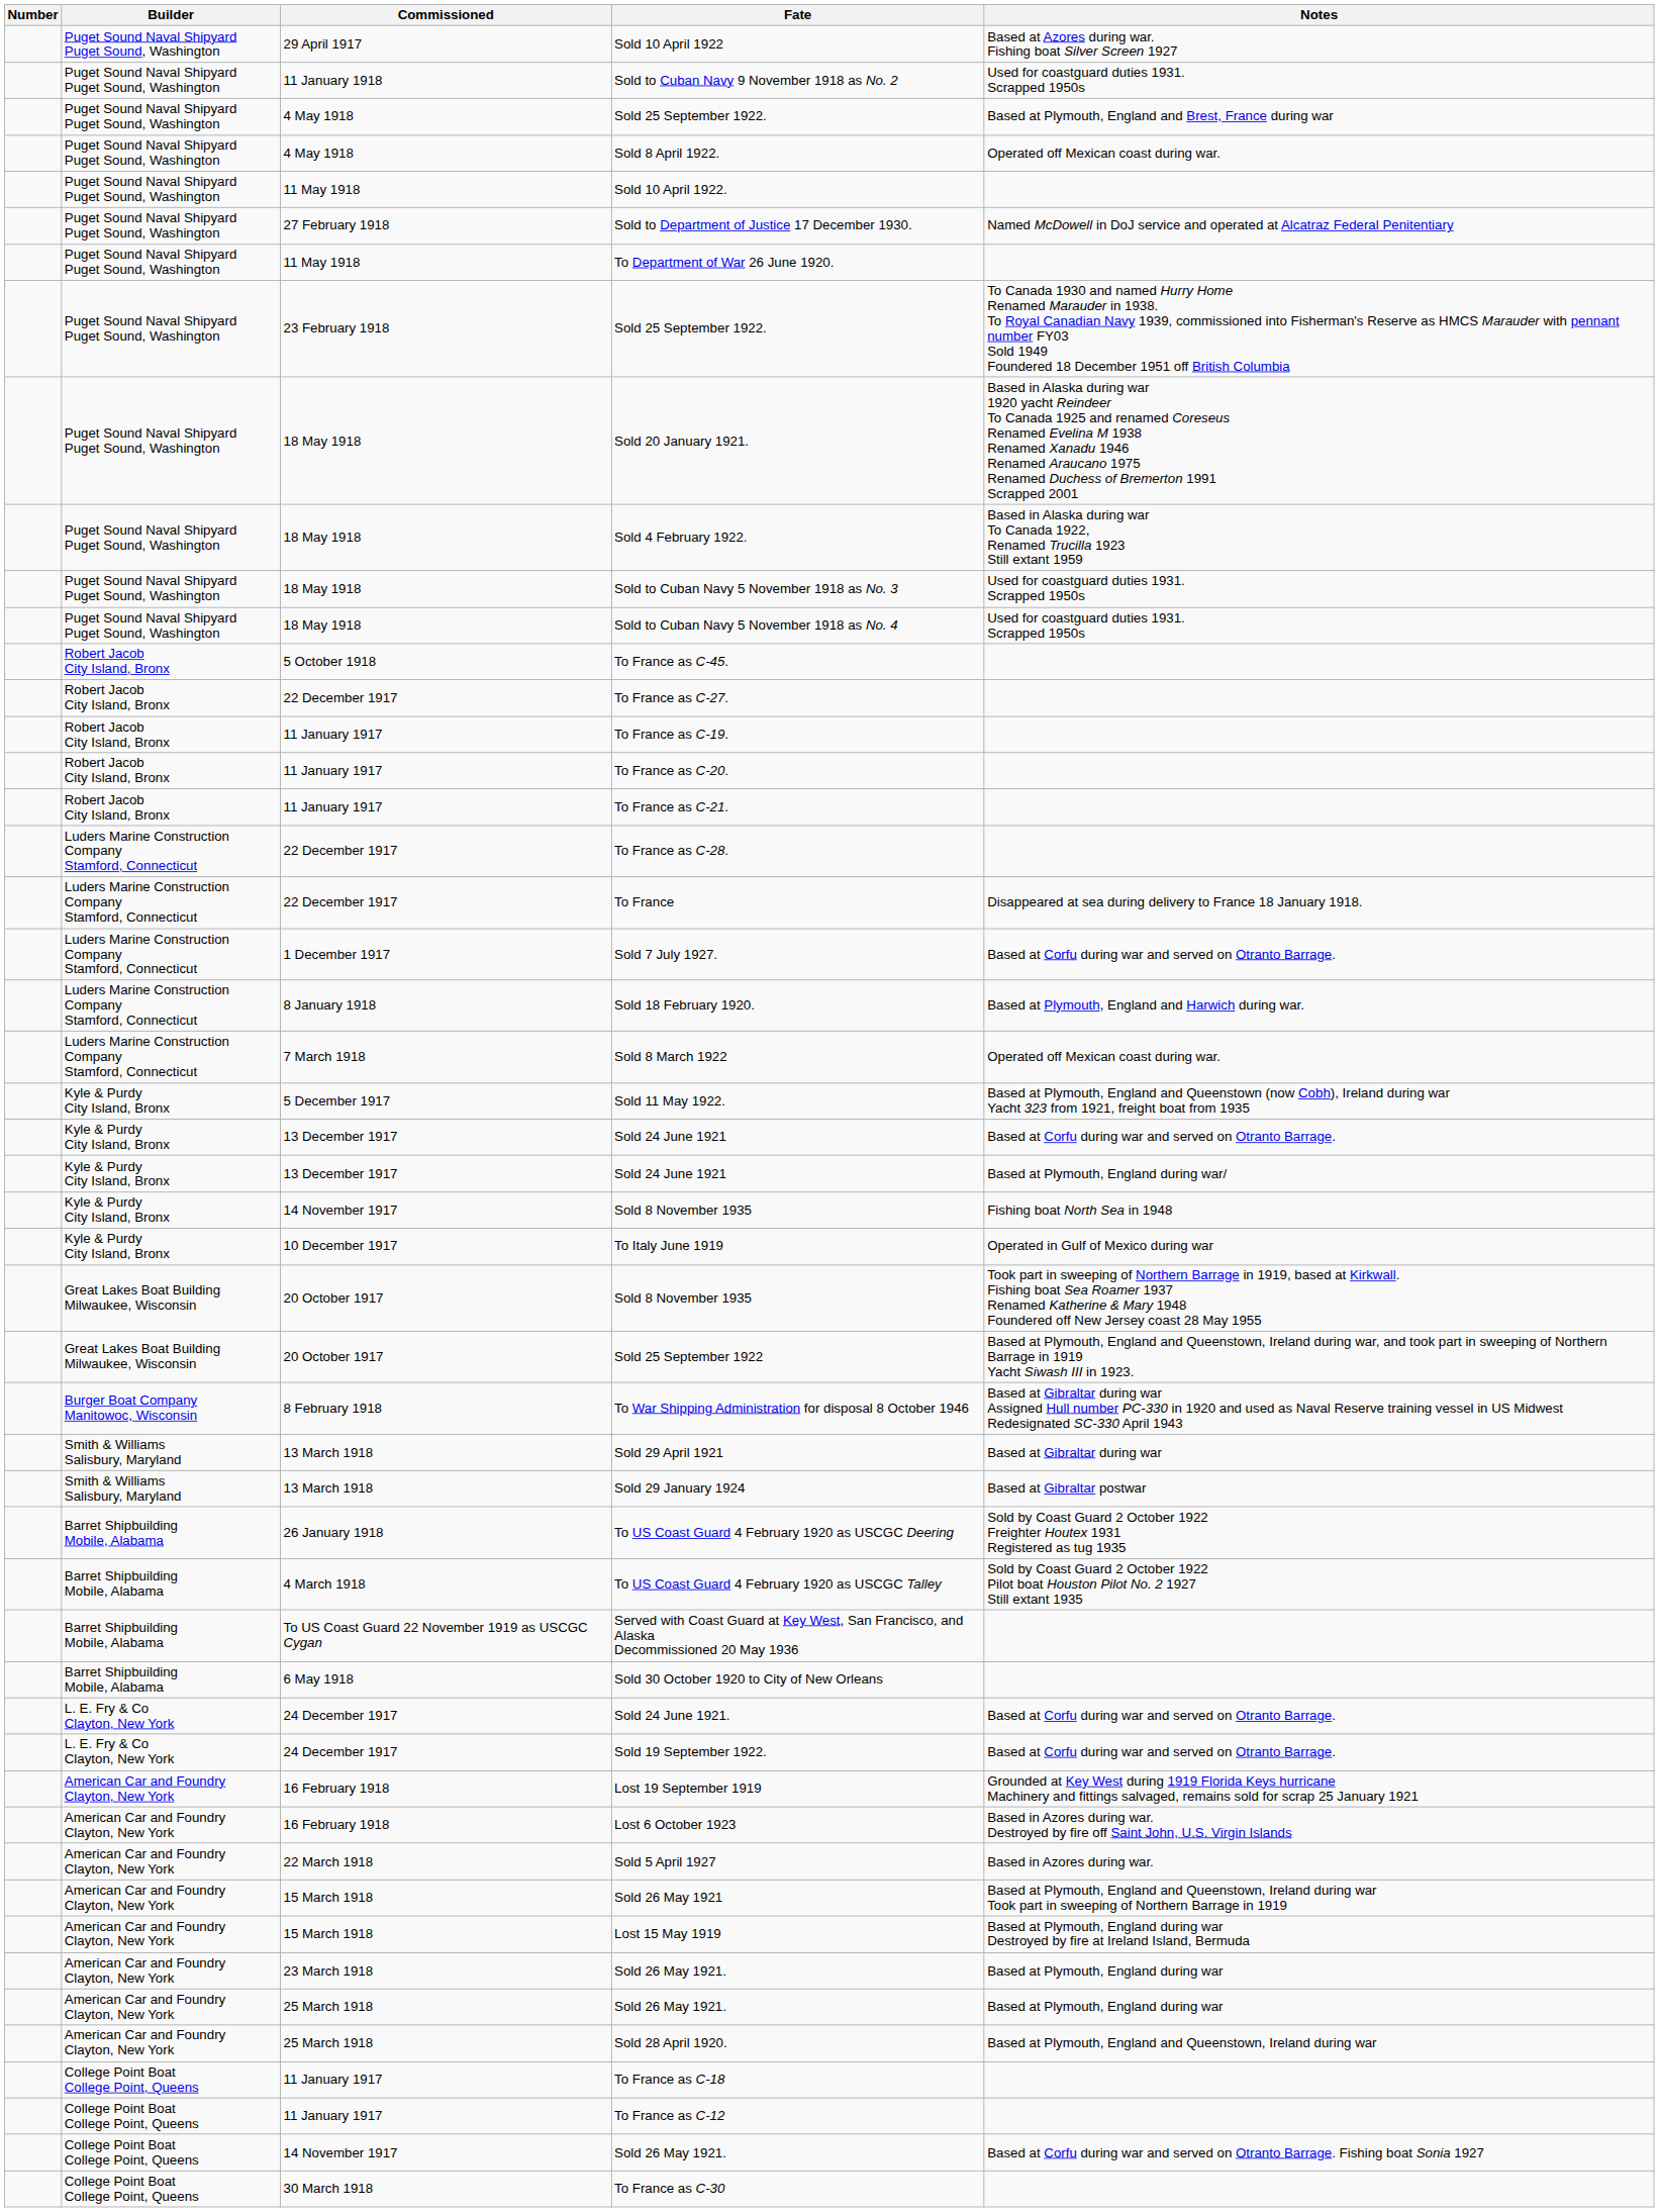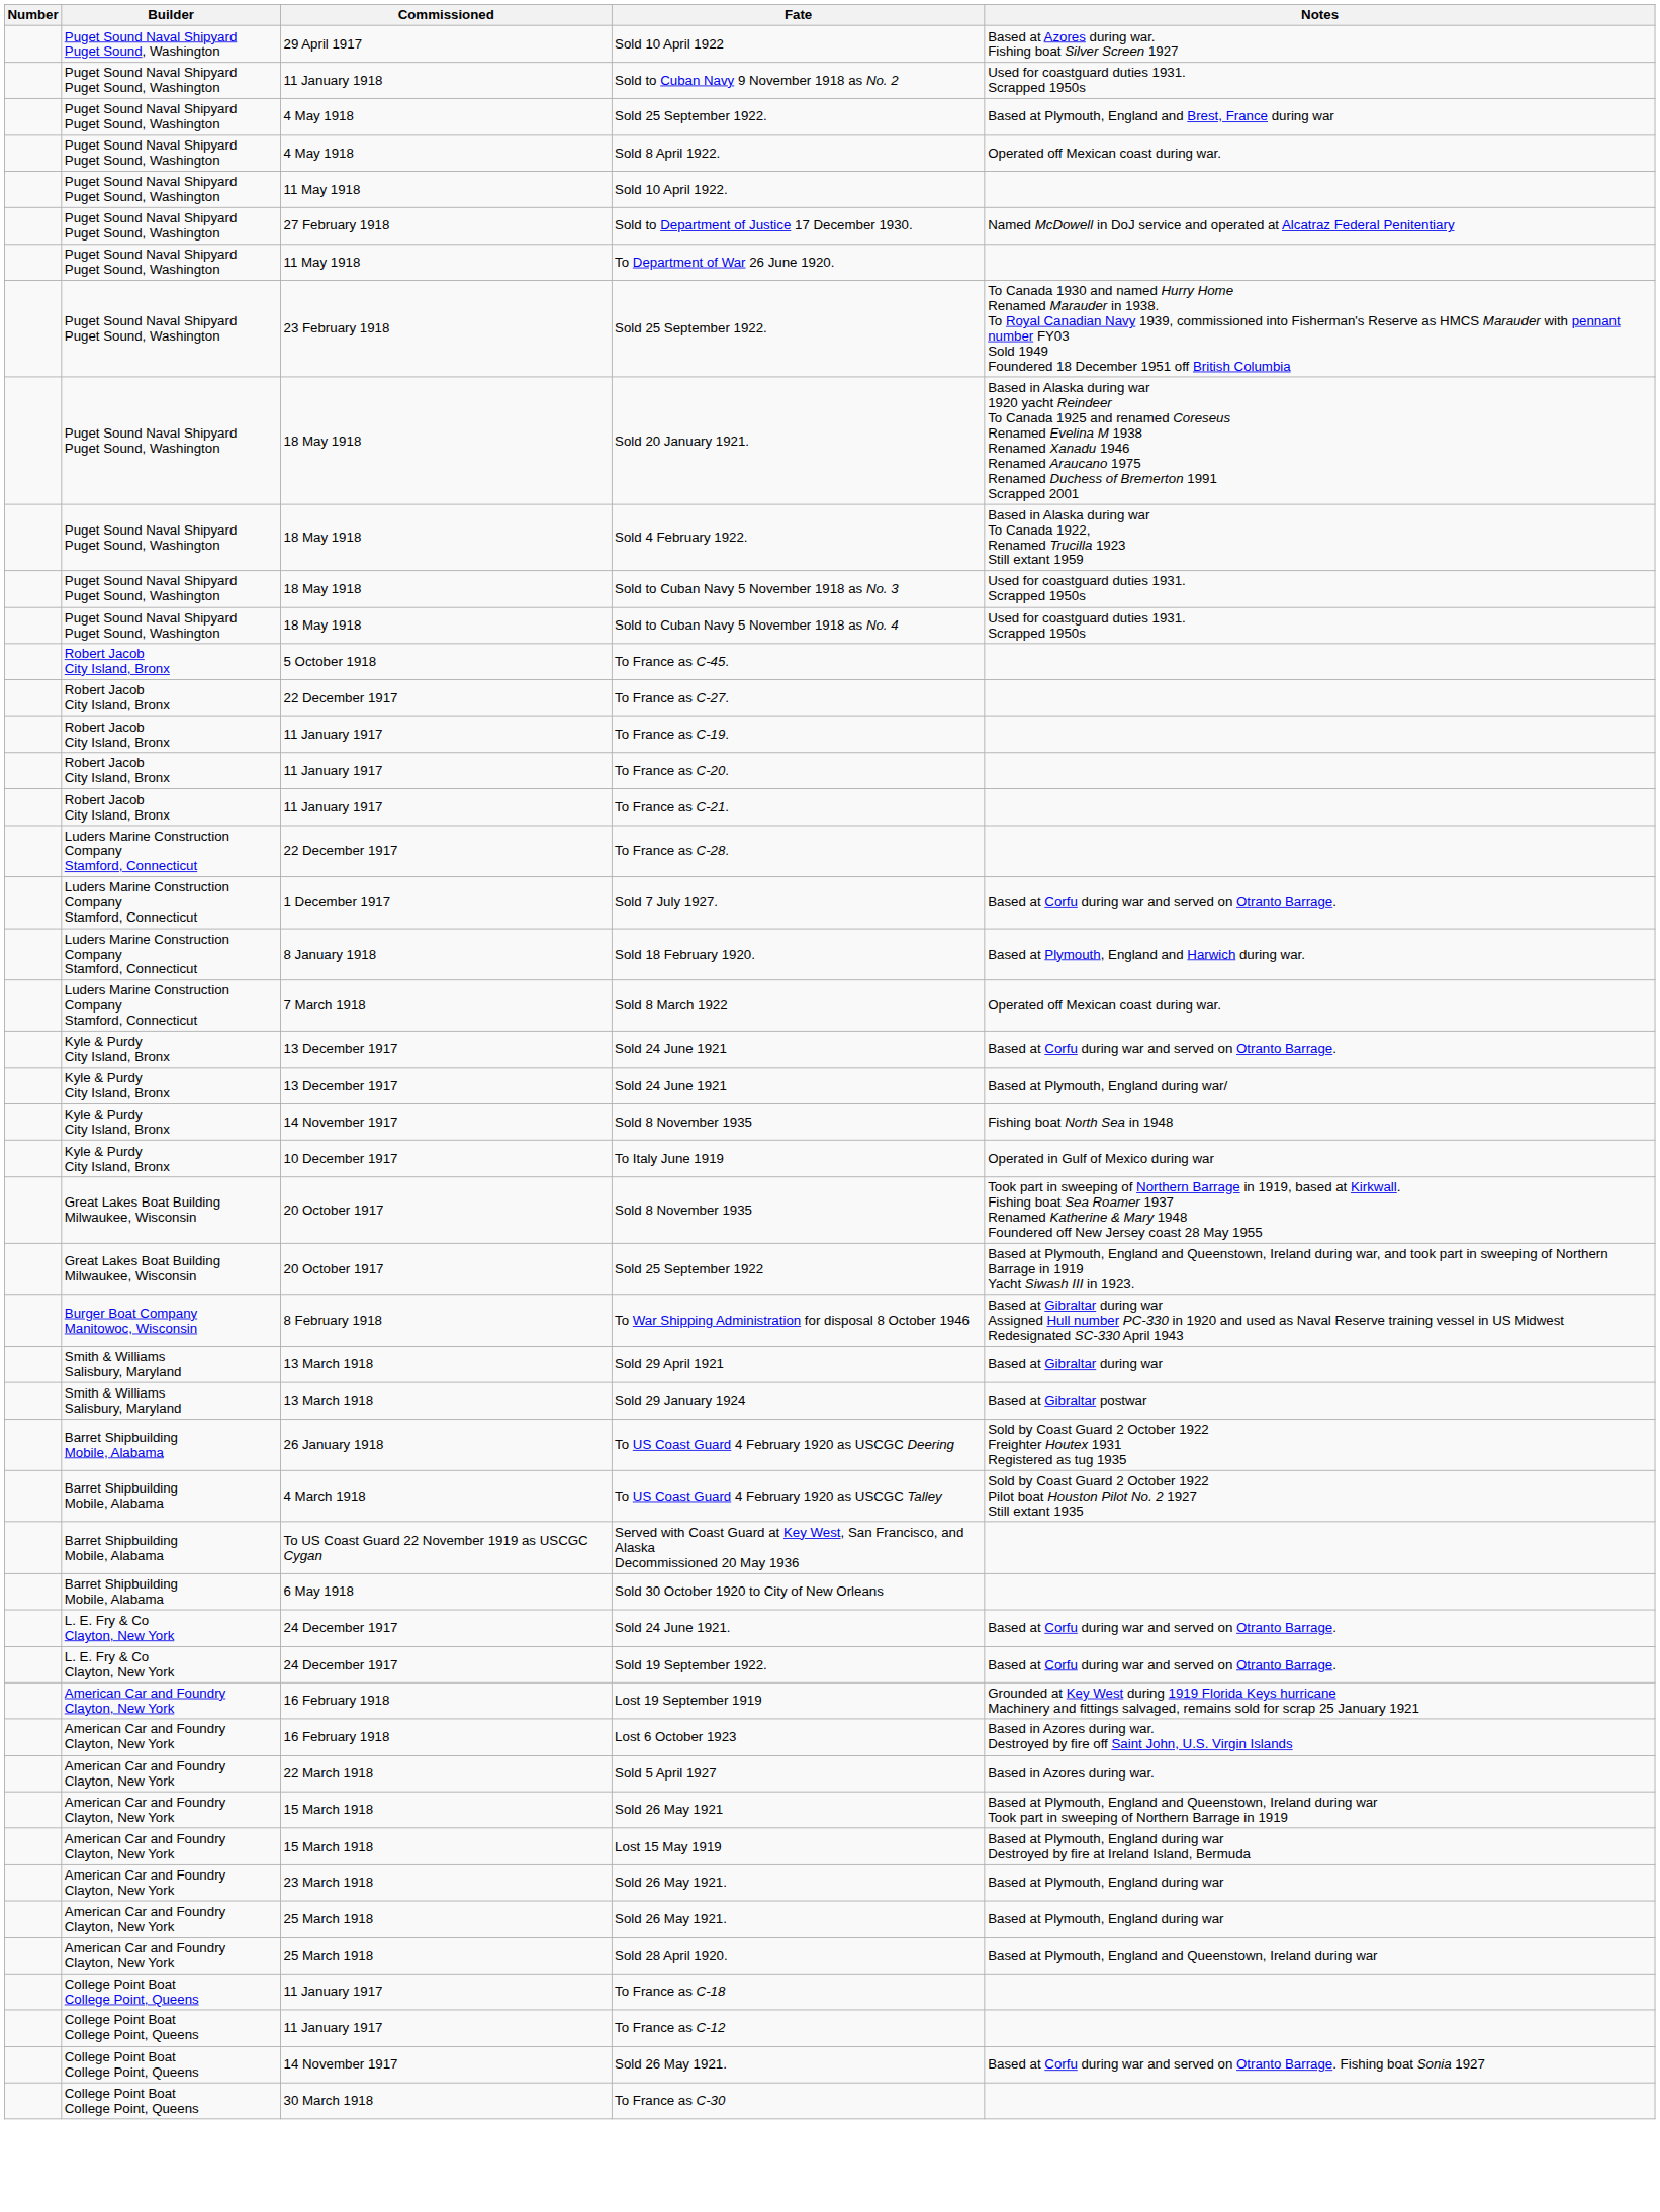- row: Luders Marine Construction Company Stamford, Connecticut | 22 December 1917 | To France | Disappeared at sea during delivery to France 18 January 1918.
- row: Kyle & Purdy City Island, Bronx | 5 December 1917 | Sold 11 May 1922. | Based at Plymouth, England and Queenstown (now Cobh), Ireland during war Yacht 323 from 1921, freight boat from 1935
